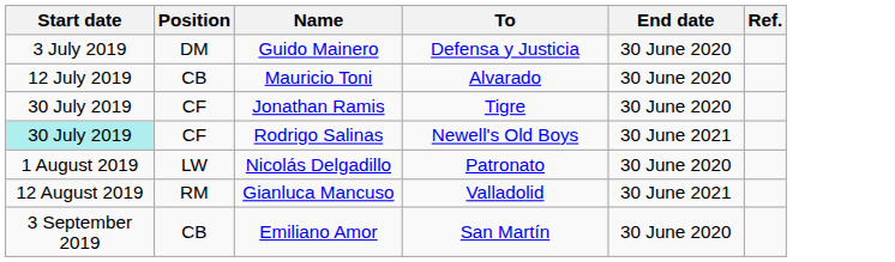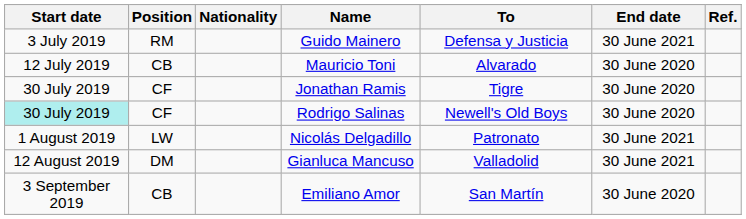+ column: Nationality
Guido Mainero | Position: DM -> RM
Guido Mainero | End date: 30 June 2020 -> 30 June 2021
Rodrigo Salinas | End date: 30 June 2021 -> 30 June 2020
Nicolás Delgadillo | End date: 30 June 2020 -> 30 June 2021
Gianluca Mancuso | Position: RM -> DM
